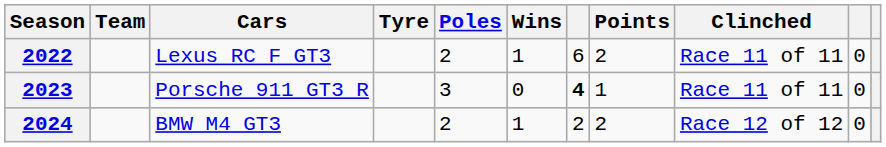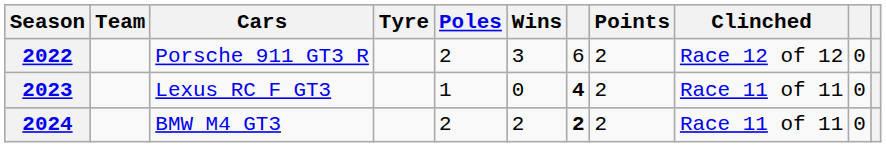2022 | Cars: Lexus RC F GT3 -> Porsche 911 GT3 R
2022 | Wins: 1 -> 3
2022 | Clinched: Race 11 of 11 -> Race 12 of 12
2023 | Cars: Porsche 911 GT3 R -> Lexus RC F GT3
2023 | Poles: 3 -> 1
2023 | Points: 1 -> 2
2024 | Wins: 1 -> 2
2024 | column 7: normal -> bold
2024 | Clinched: Race 12 of 12 -> Race 11 of 11
